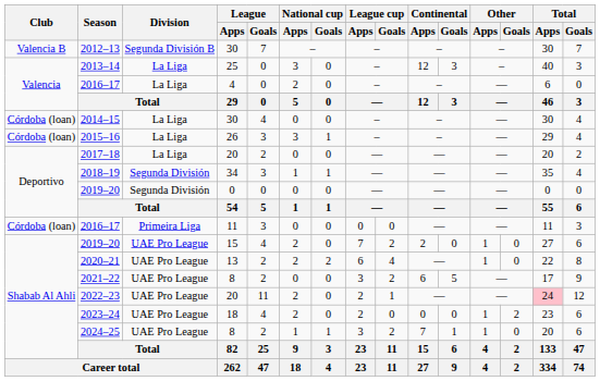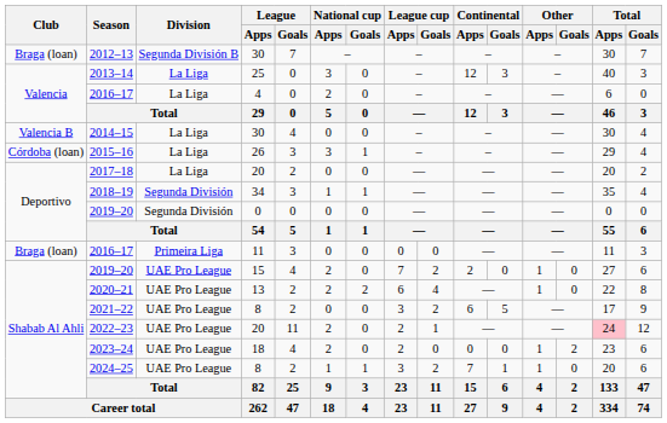2012–13 | Club: Valencia B -> Braga (loan)
2014–15 | Club: Córdoba (loan) -> Valencia B
2016–17 / 11 | Club: Córdoba (loan) -> Braga (loan)
